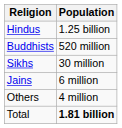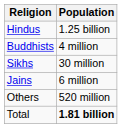Buddhists | Population: 520 million -> 4 million
Others | Population: 4 million -> 520 million
